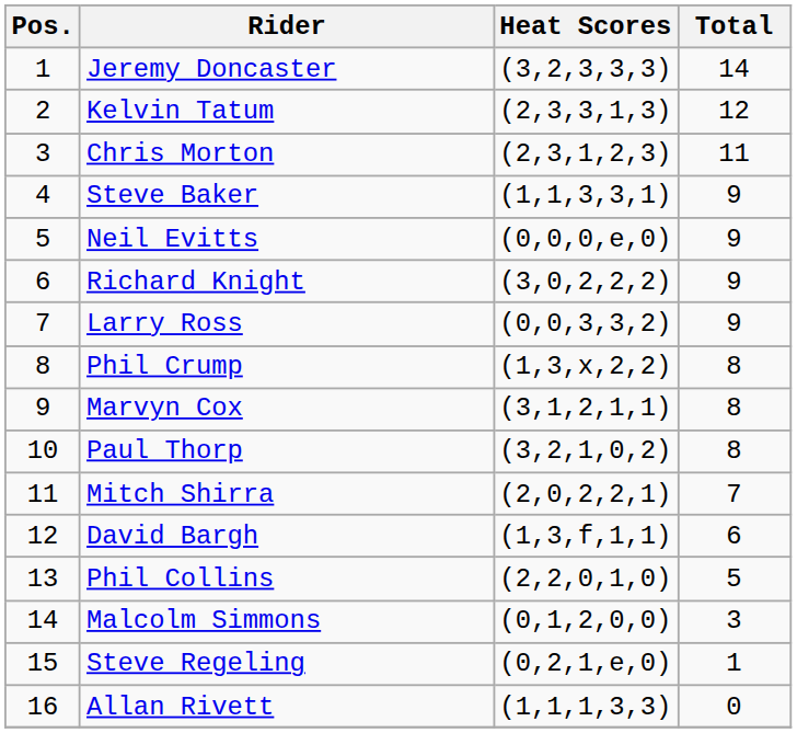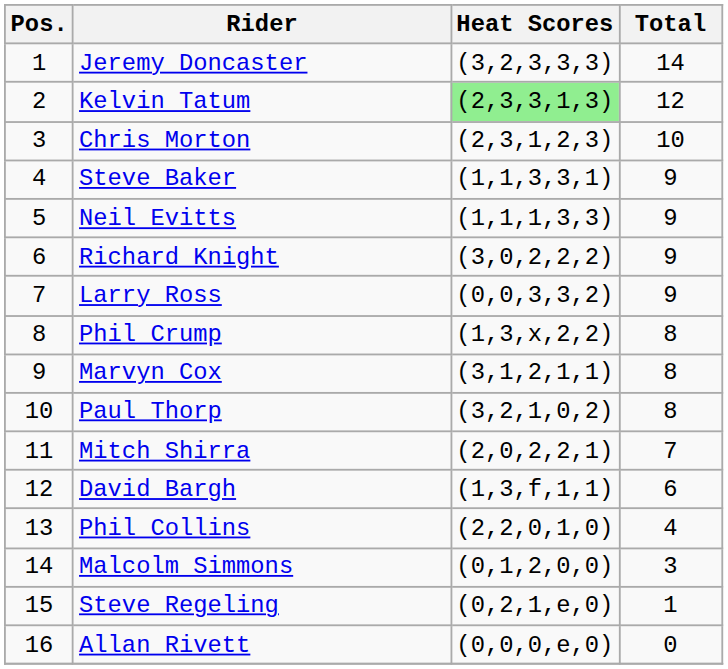Kelvin Tatum | Heat Scores: no background -> lightgreen background
Chris Morton | Total: 11 -> 10
Neil Evitts | Heat Scores: (0,0,0,e,0) -> (1,1,1,3,3)
Phil Collins | Total: 5 -> 4
Allan Rivett | Heat Scores: (1,1,1,3,3) -> (0,0,0,e,0)
